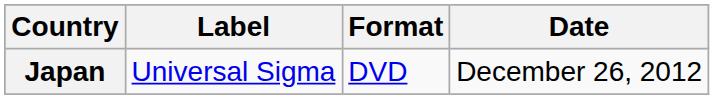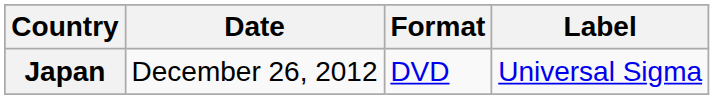columns swapped: Date <-> Label
